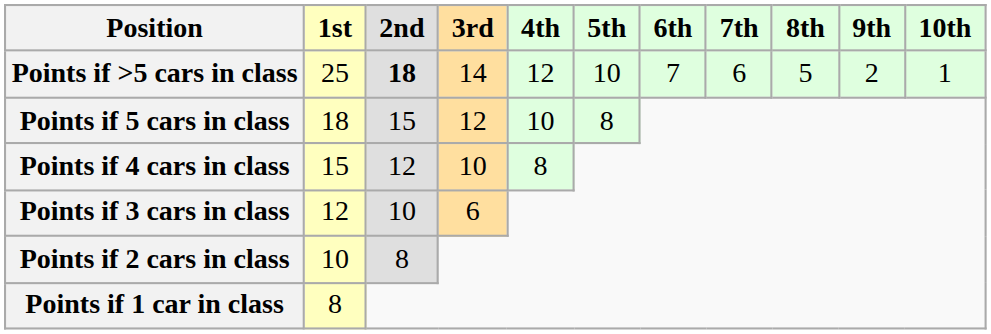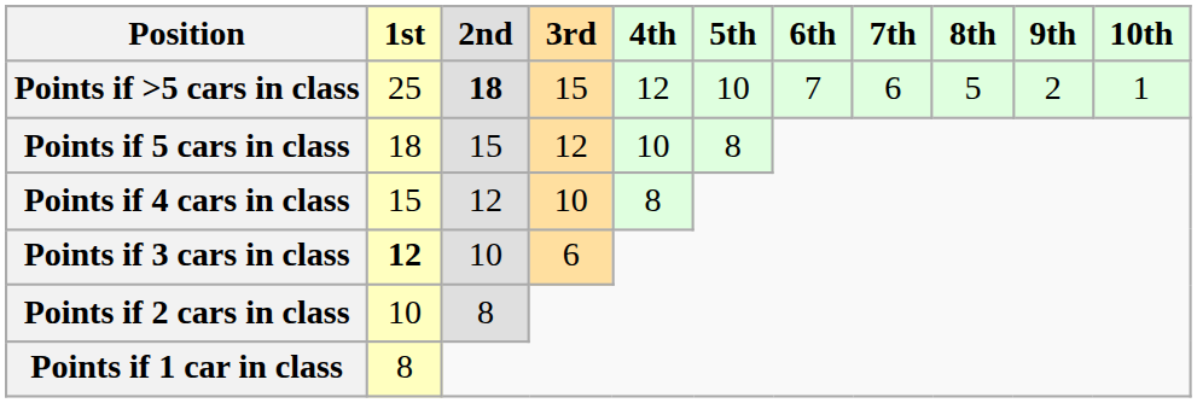Points if >5 cars in class | 3rd: 14 -> 15
Points if 3 cars in class | 1st: normal -> bold
